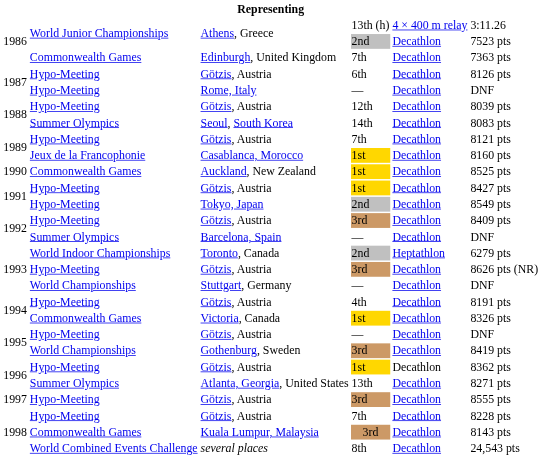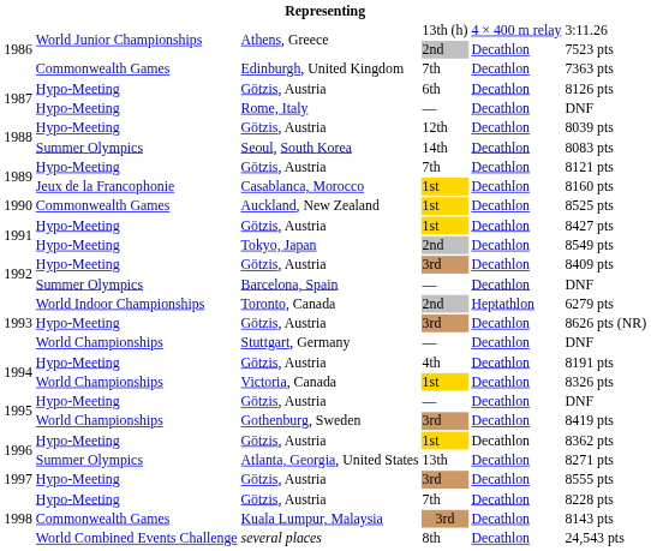Victoria, Canada | column 2: Commonwealth Games -> World Championships
